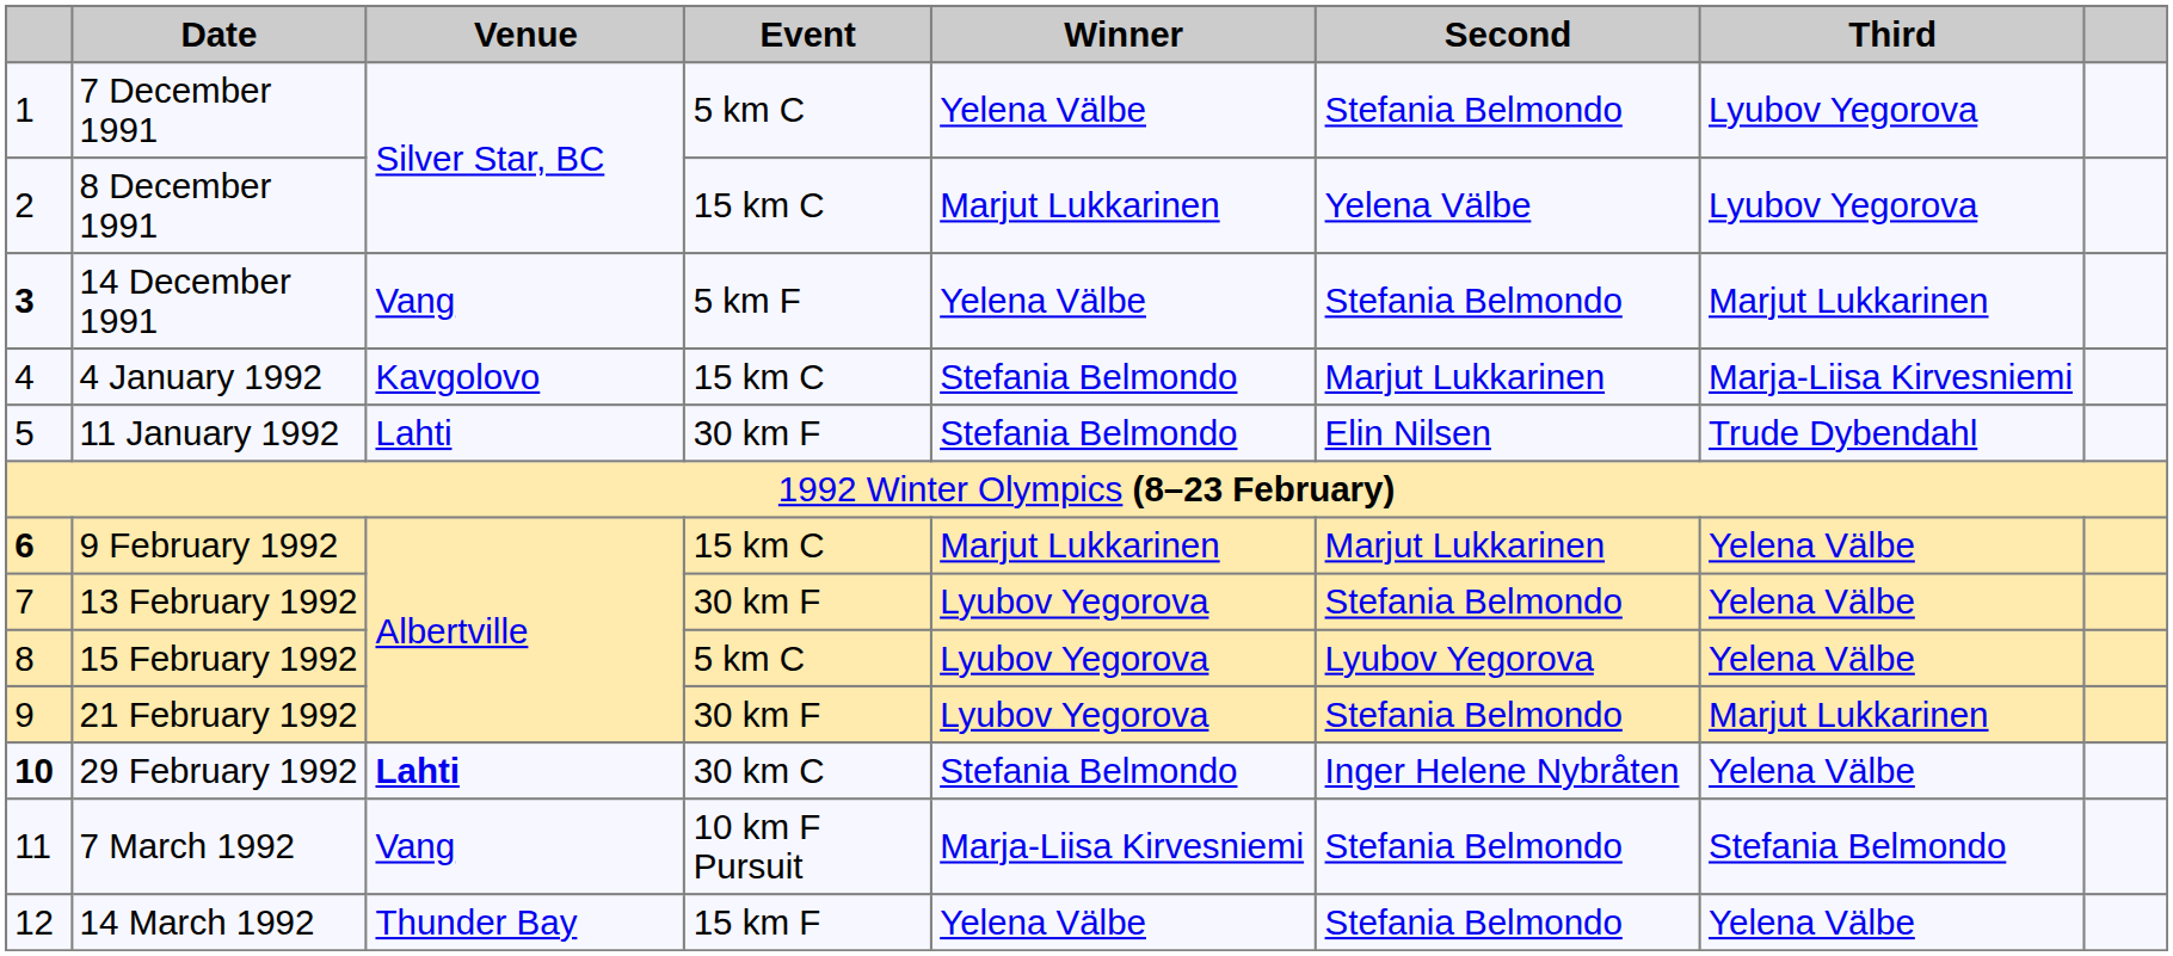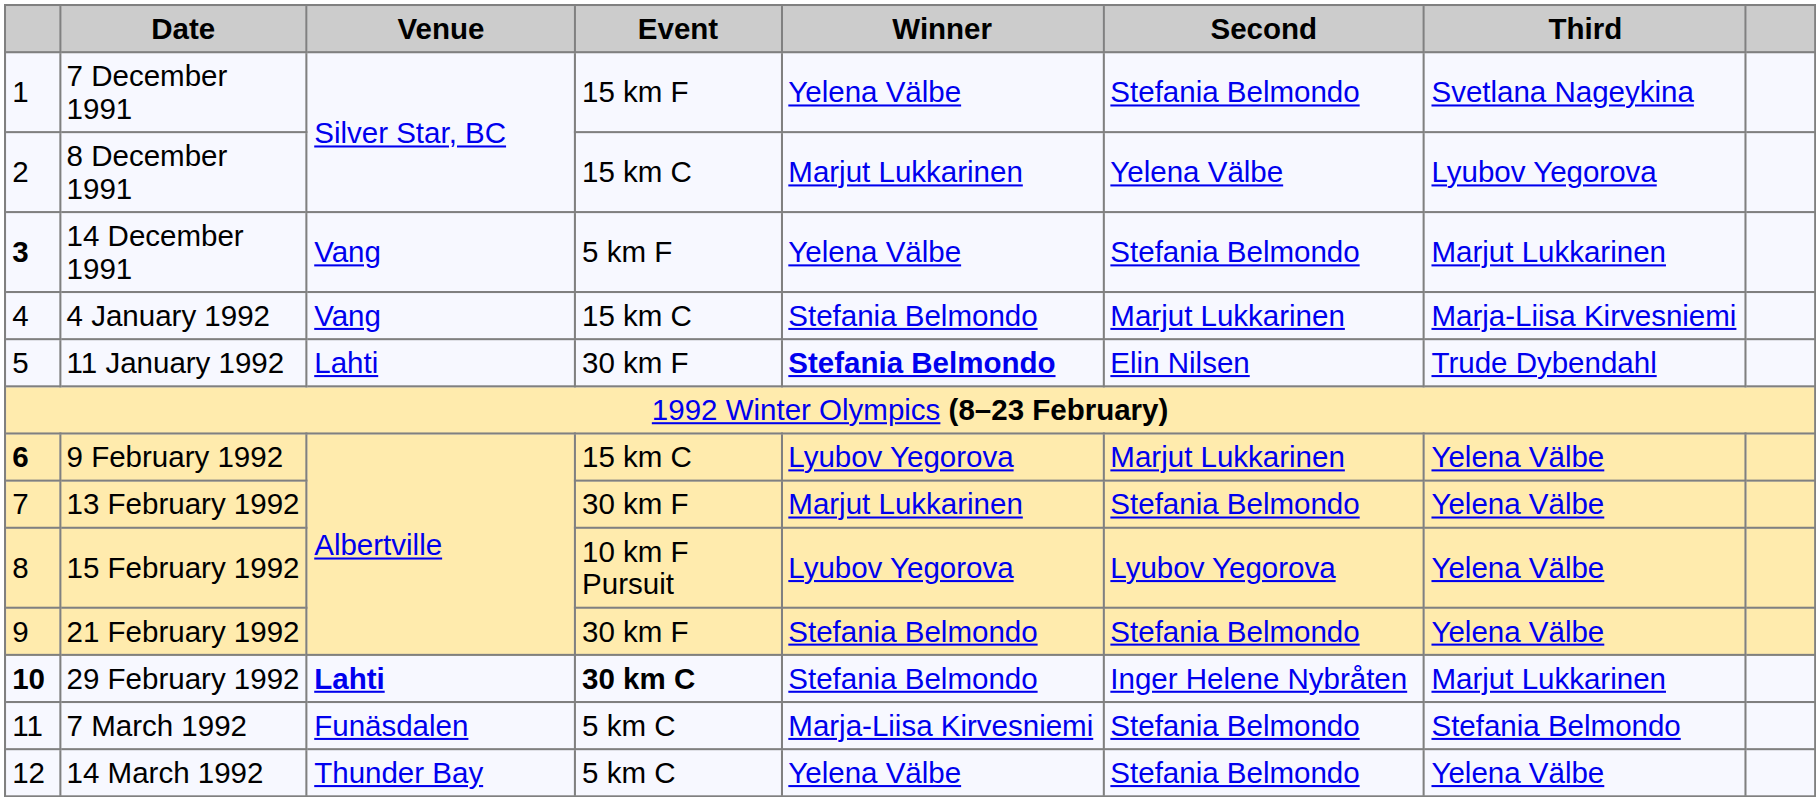7 December 1991 | Event: 5 km C -> 15 km F
7 December 1991 | Third: Lyubov Yegorova -> Svetlana Nageykina
4 January 1992 | Venue: Kavgolovo -> Vang
11 January 1992 | Winner: normal -> bold
9 February 1992 | Winner: Marjut Lukkarinen -> Lyubov Yegorova
13 February 1992 | Winner: Lyubov Yegorova -> Marjut Lukkarinen
15 February 1992 | Event: 5 km C -> 10 km F Pursuit
21 February 1992 | Winner: Lyubov Yegorova -> Stefania Belmondo
21 February 1992 | Third: Marjut Lukkarinen -> Yelena Välbe
29 February 1992 | Event: normal -> bold
29 February 1992 | Third: Yelena Välbe -> Marjut Lukkarinen
7 March 1992 | Venue: Vang -> Funäsdalen
7 March 1992 | Event: 10 km F Pursuit -> 5 km C
14 March 1992 | Event: 15 km F -> 5 km C
